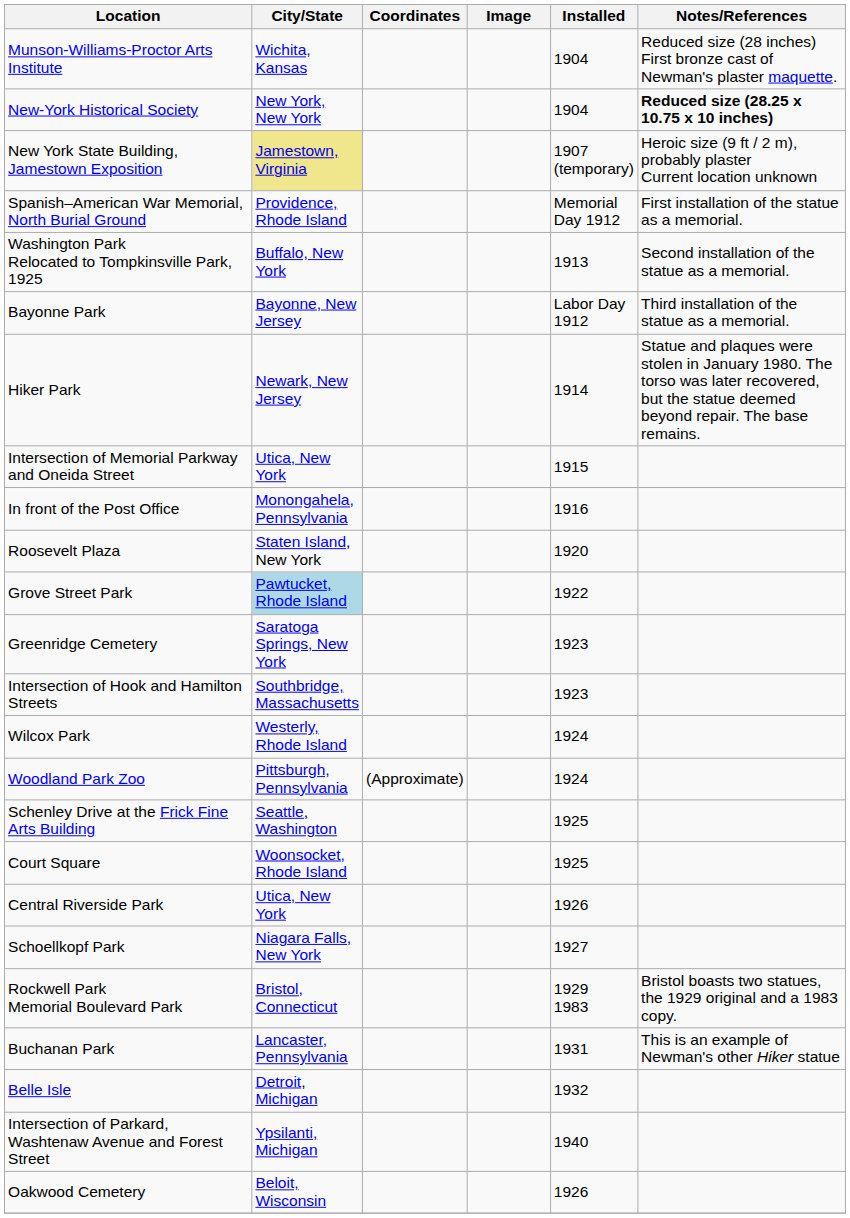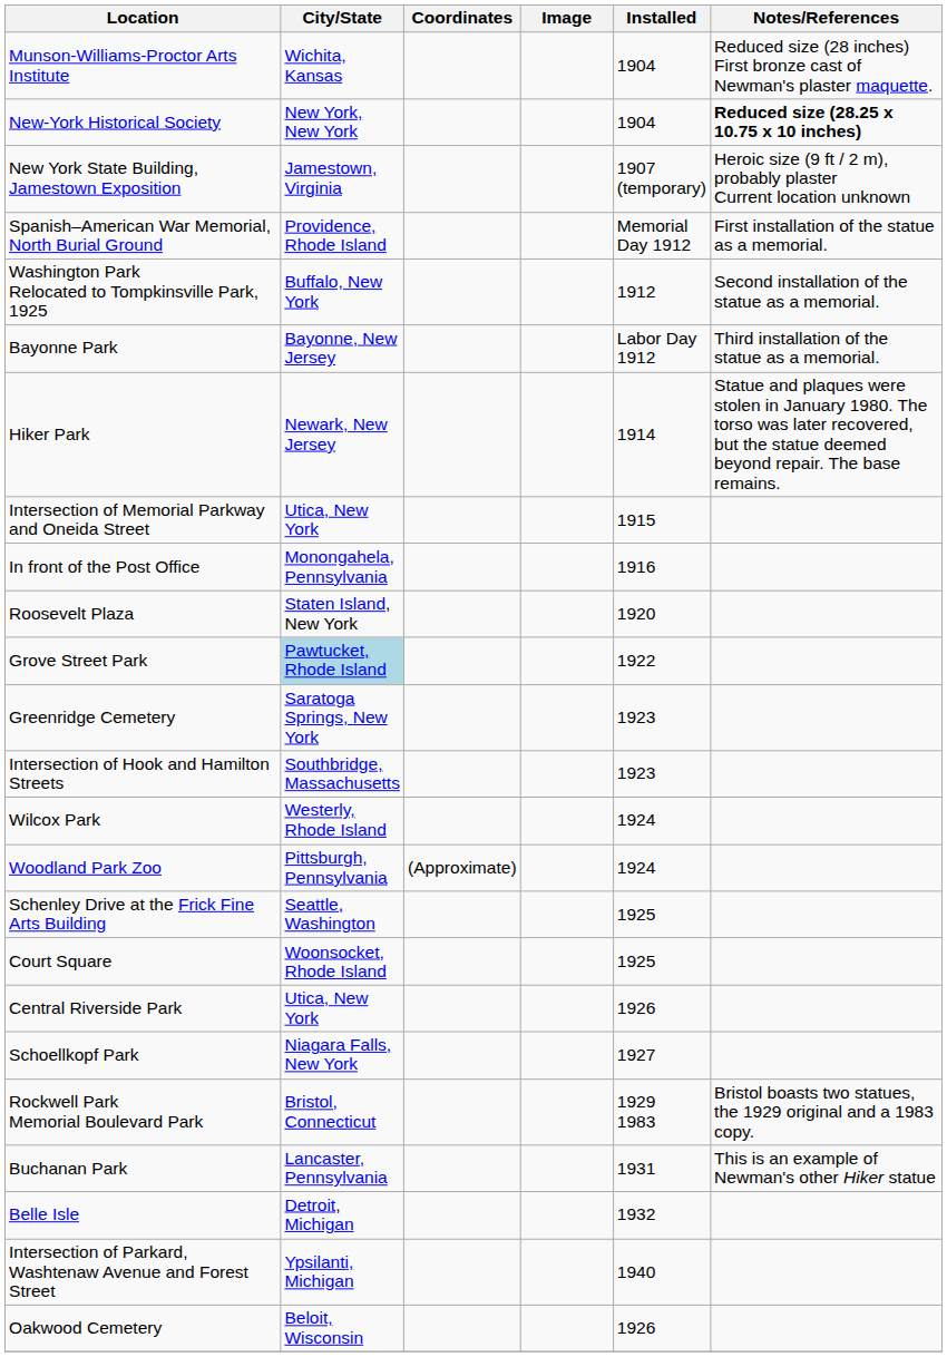New York State Building, Jamestown Exposition | City/State: khaki background -> no background
Washington Park Relocated to Tompkinsville Park, 1925 | Installed: 1913 -> 1912
